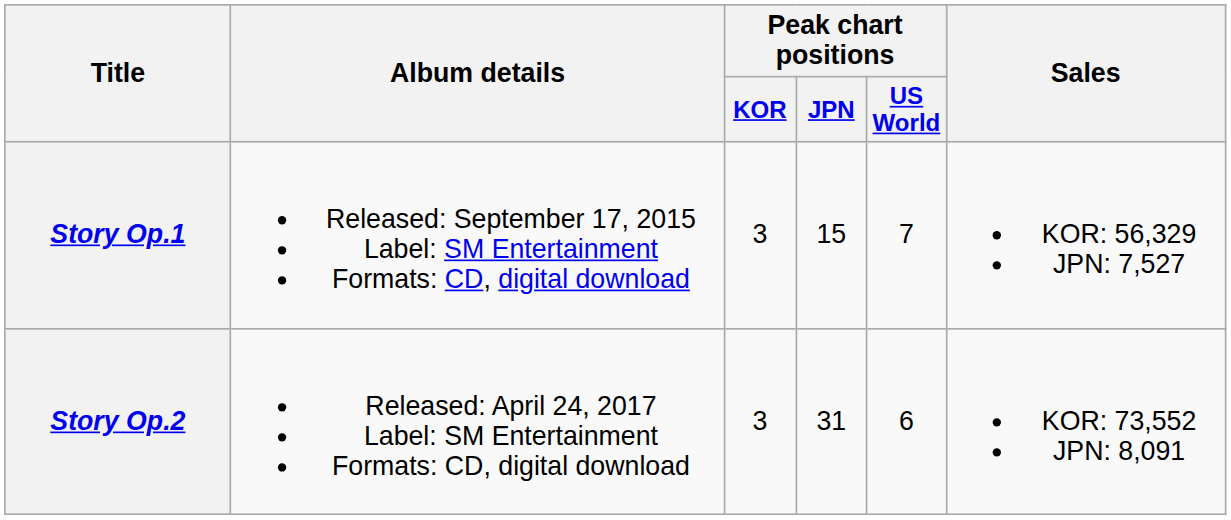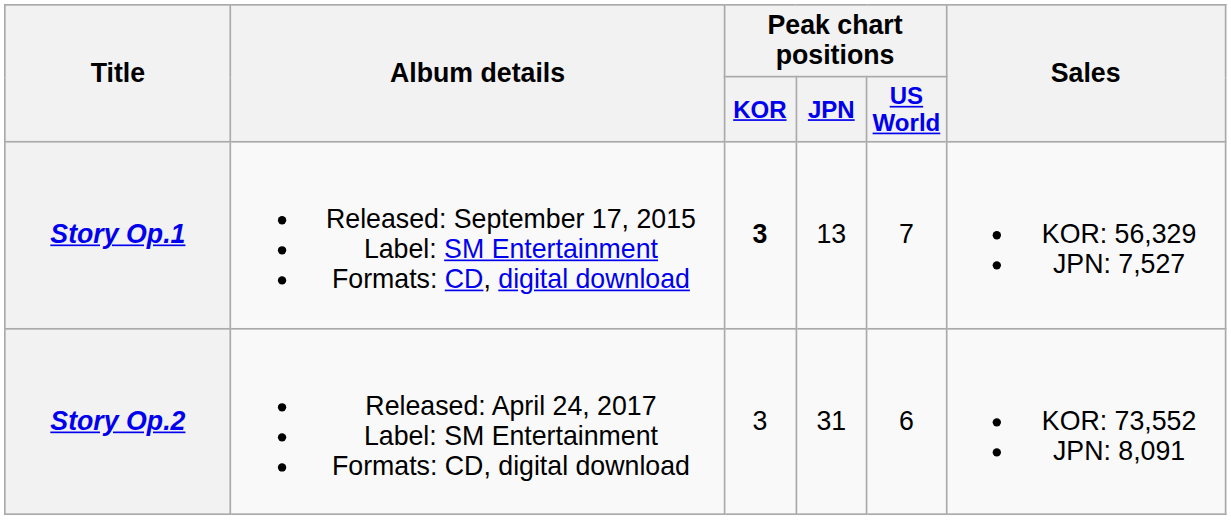Story Op.1 | Peak chart positions / KOR: normal -> bold
Story Op.1 | Peak chart positions / JPN: 15 -> 13
